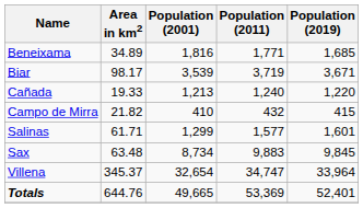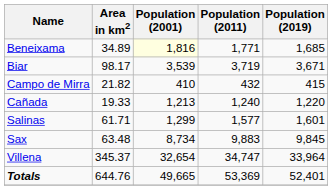Beneixama | Population (2001): no background -> lightyellow background
rows swapped: Campo de Mirra <-> Cañada
